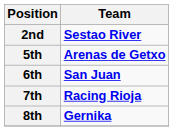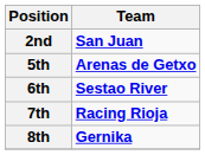2nd | Team: Sestao River -> San Juan
6th | Team: San Juan -> Sestao River
